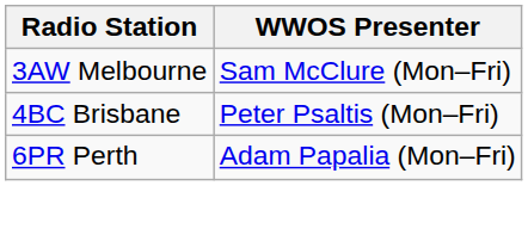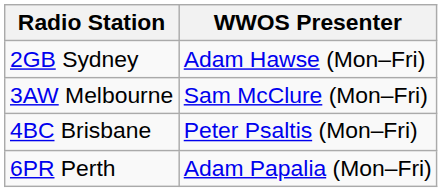+ row: 2GB Sydney | Adam Hawse (Mon–Fri)
